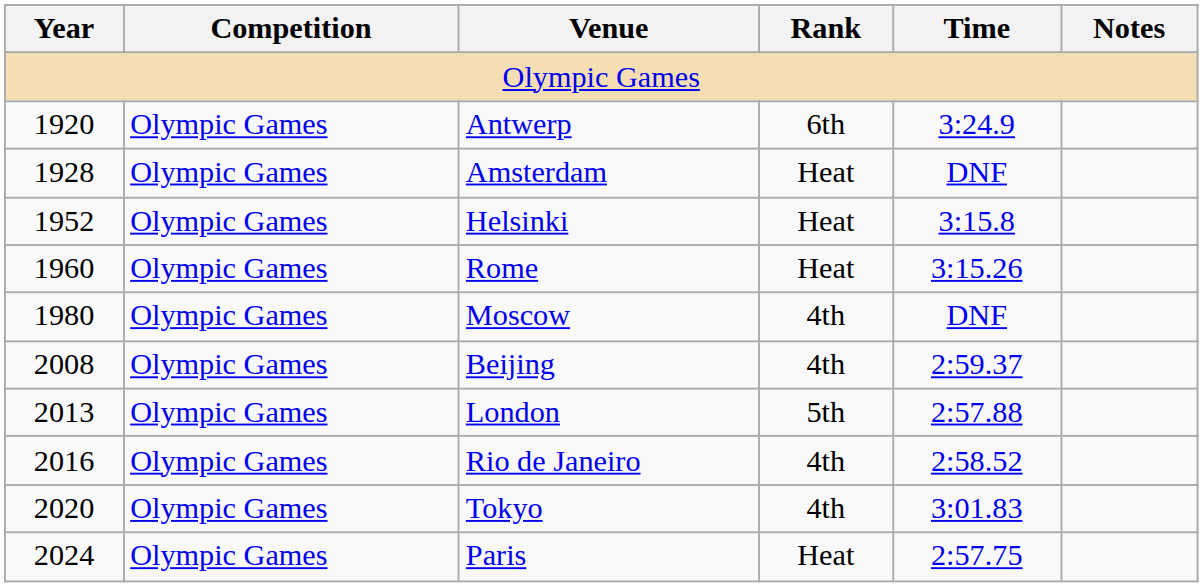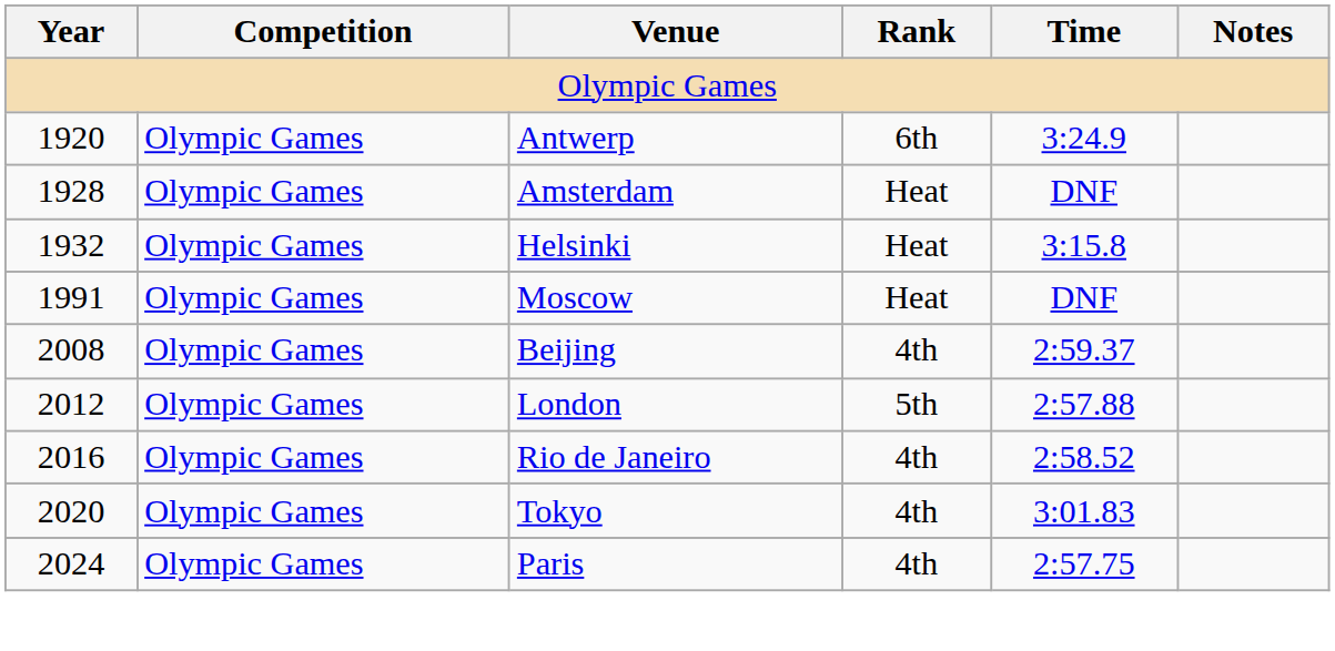Helsinki | Year: 1952 -> 1932
- row: 1960 | Olympic Games | Rome | Heat | 3:15.26
Moscow | Year: 1980 -> 1991
Moscow | Rank: 4th -> Heat
London | Year: 2013 -> 2012
Paris | Rank: Heat -> 4th
